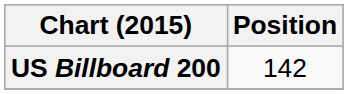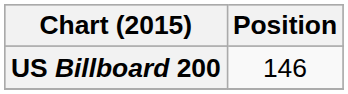US Billboard 200 | Position: 142 -> 146
